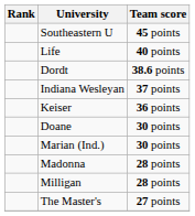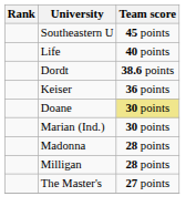- row: Indiana Wesleyan | 37 points
Doane | Team score: no background -> khaki background
